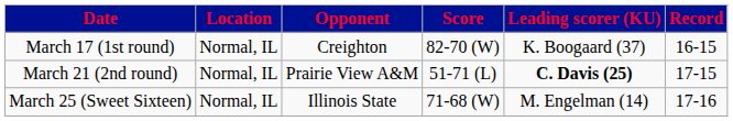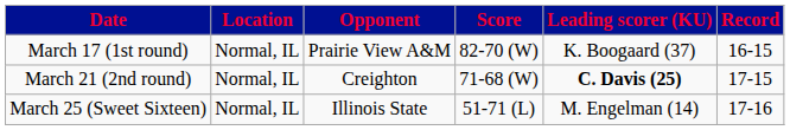March 17 (1st round) | Opponent: Creighton -> Prairie View A&M
March 21 (2nd round) | Opponent: Prairie View A&M -> Creighton
March 21 (2nd round) | Score: 51-71 (L) -> 71-68 (W)
March 25 (Sweet Sixteen) | Score: 71-68 (W) -> 51-71 (L)
